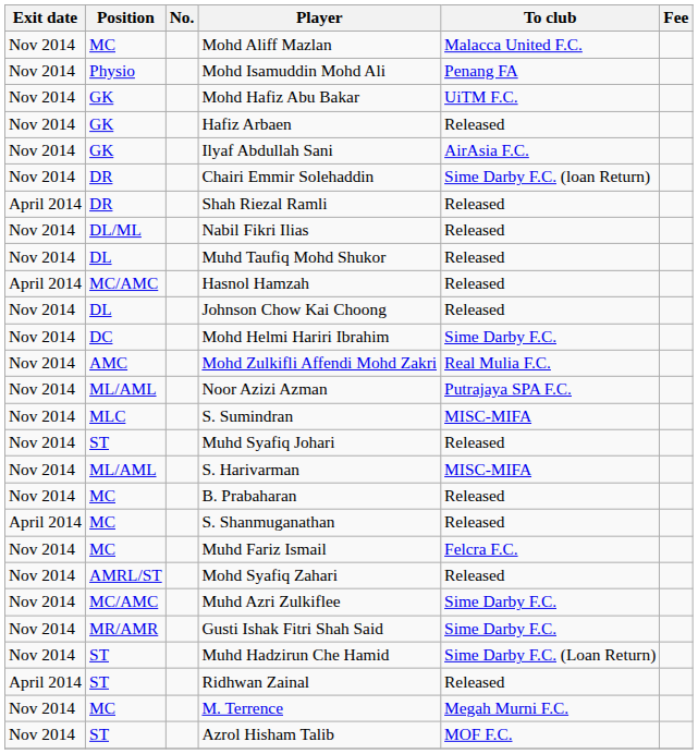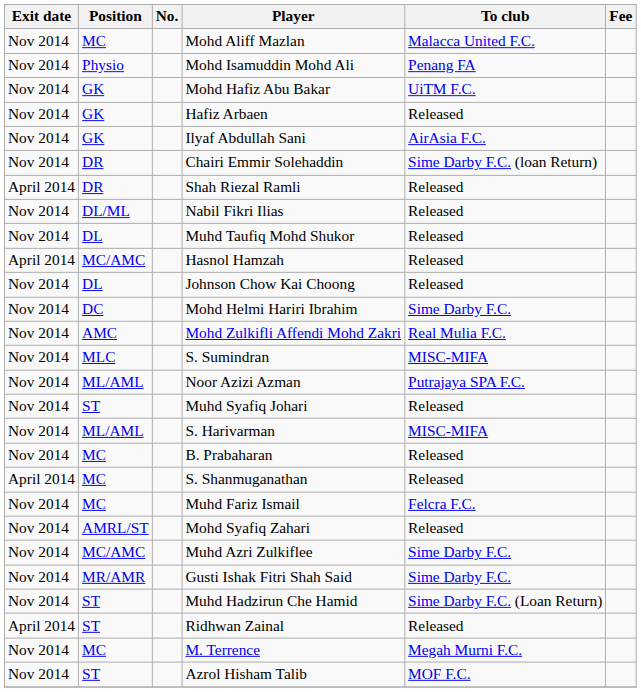rows swapped: S. Sumindran <-> Noor Azizi Azman
